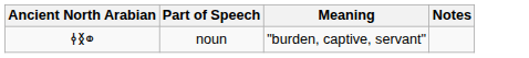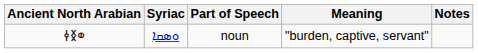+ column: Syriac | ܘܣܩܐ
